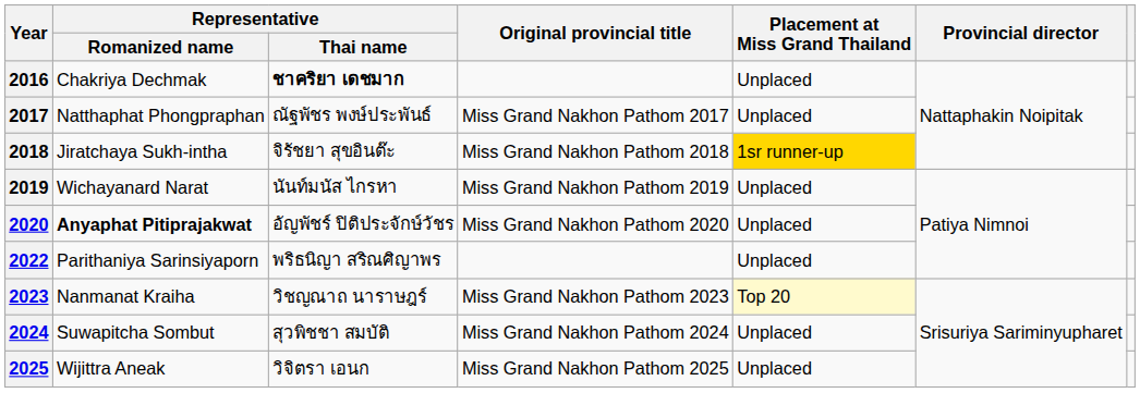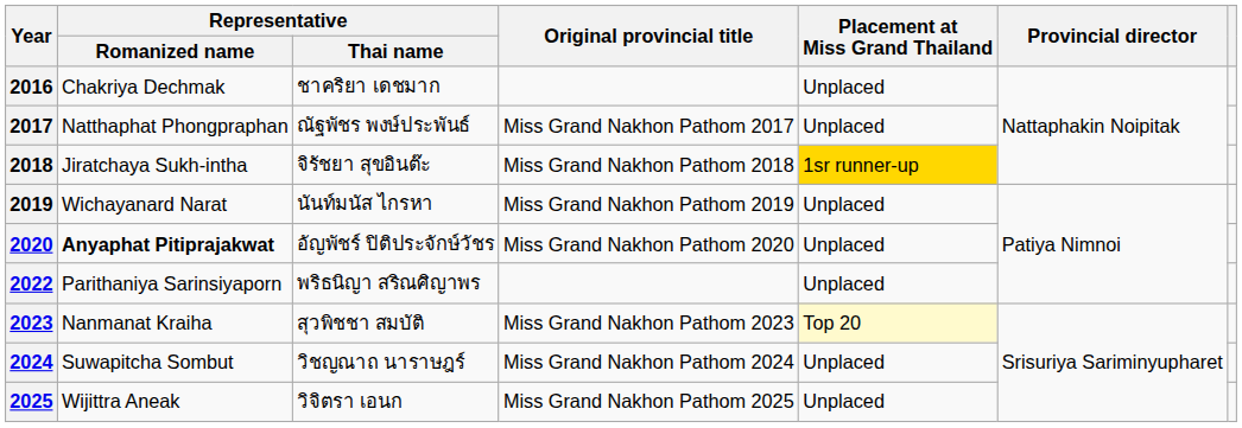2016 | Representative / Thai name: bold -> normal
2023 | Representative / Thai name: วิชญณาถ นาราษฎร์ -> สุวพิชชา สมบัติ
2024 | Representative / Thai name: สุวพิชชา สมบัติ -> วิชญณาถ นาราษฎร์
